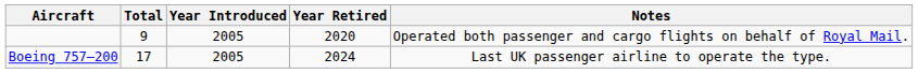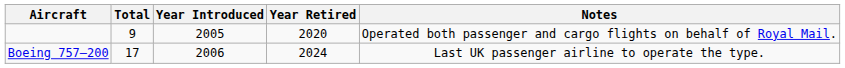Boeing 757–200 | Year Introduced: 2005 -> 2006
